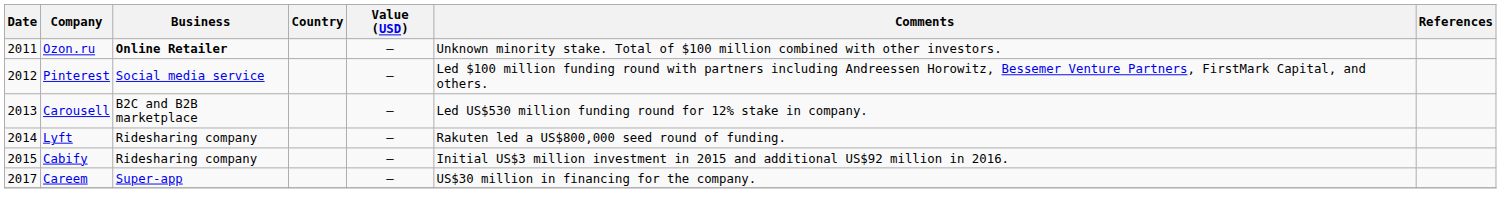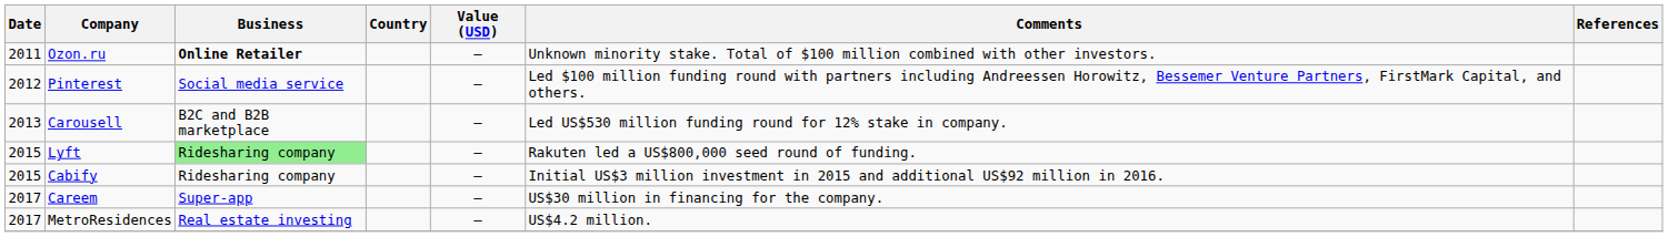Lyft | Date: 2014 -> 2015
Lyft | Business: no background -> lightgreen background
+ row: 2017 | MetroResidences | Real estate investing | — | US$4.2 million.
